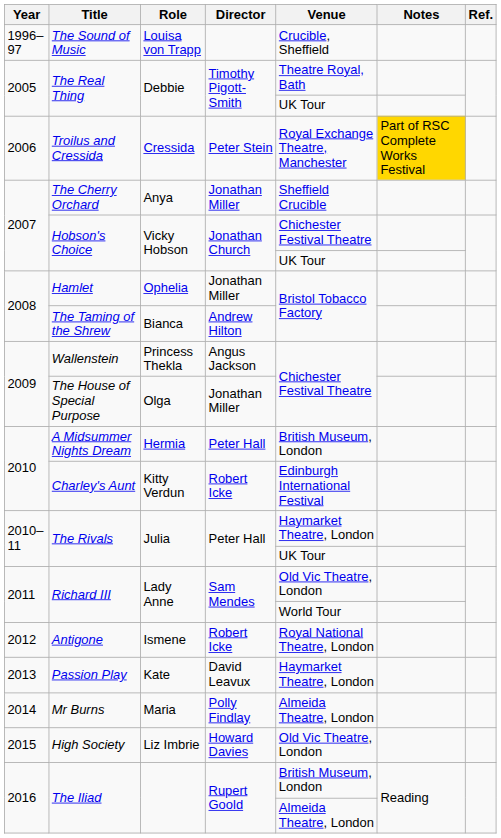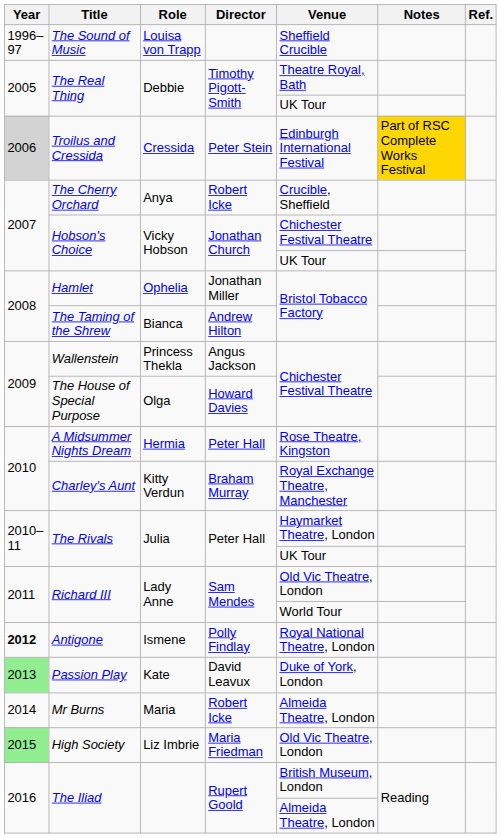The Sound of Music | Venue: Crucible, Sheffield -> Sheffield Crucible
Troilus and Cressida | Year: no background -> lightgrey background
Troilus and Cressida | Venue: Royal Exchange Theatre, Manchester -> Edinburgh International Festival
The Cherry Orchard | Director: Jonathan Miller -> Robert Icke
The Cherry Orchard | Venue: Sheffield Crucible -> Crucible, Sheffield
The House of Special Purpose | Director: Jonathan Miller -> Howard Davies
A Midsummer Nights Dream | Venue: British Museum, London -> Rose Theatre, Kingston
Charley's Aunt | Director: Robert Icke -> Braham Murray
Charley's Aunt | Venue: Edinburgh International Festival -> Royal Exchange Theatre, Manchester
Antigone | Year: normal -> bold
Antigone | Director: Robert Icke -> Polly Findlay
Passion Play | Year: no background -> lightgreen background
Passion Play | Venue: Haymarket Theatre, London -> Duke of York, London
Mr Burns | Director: Polly Findlay -> Robert Icke
High Society | Year: no background -> lightgreen background
High Society | Director: Howard Davies -> Maria Friedman
